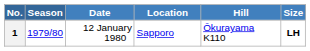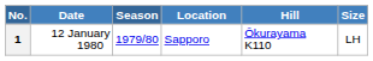columns swapped: Season <-> Date
1 | Size: bold -> normal
